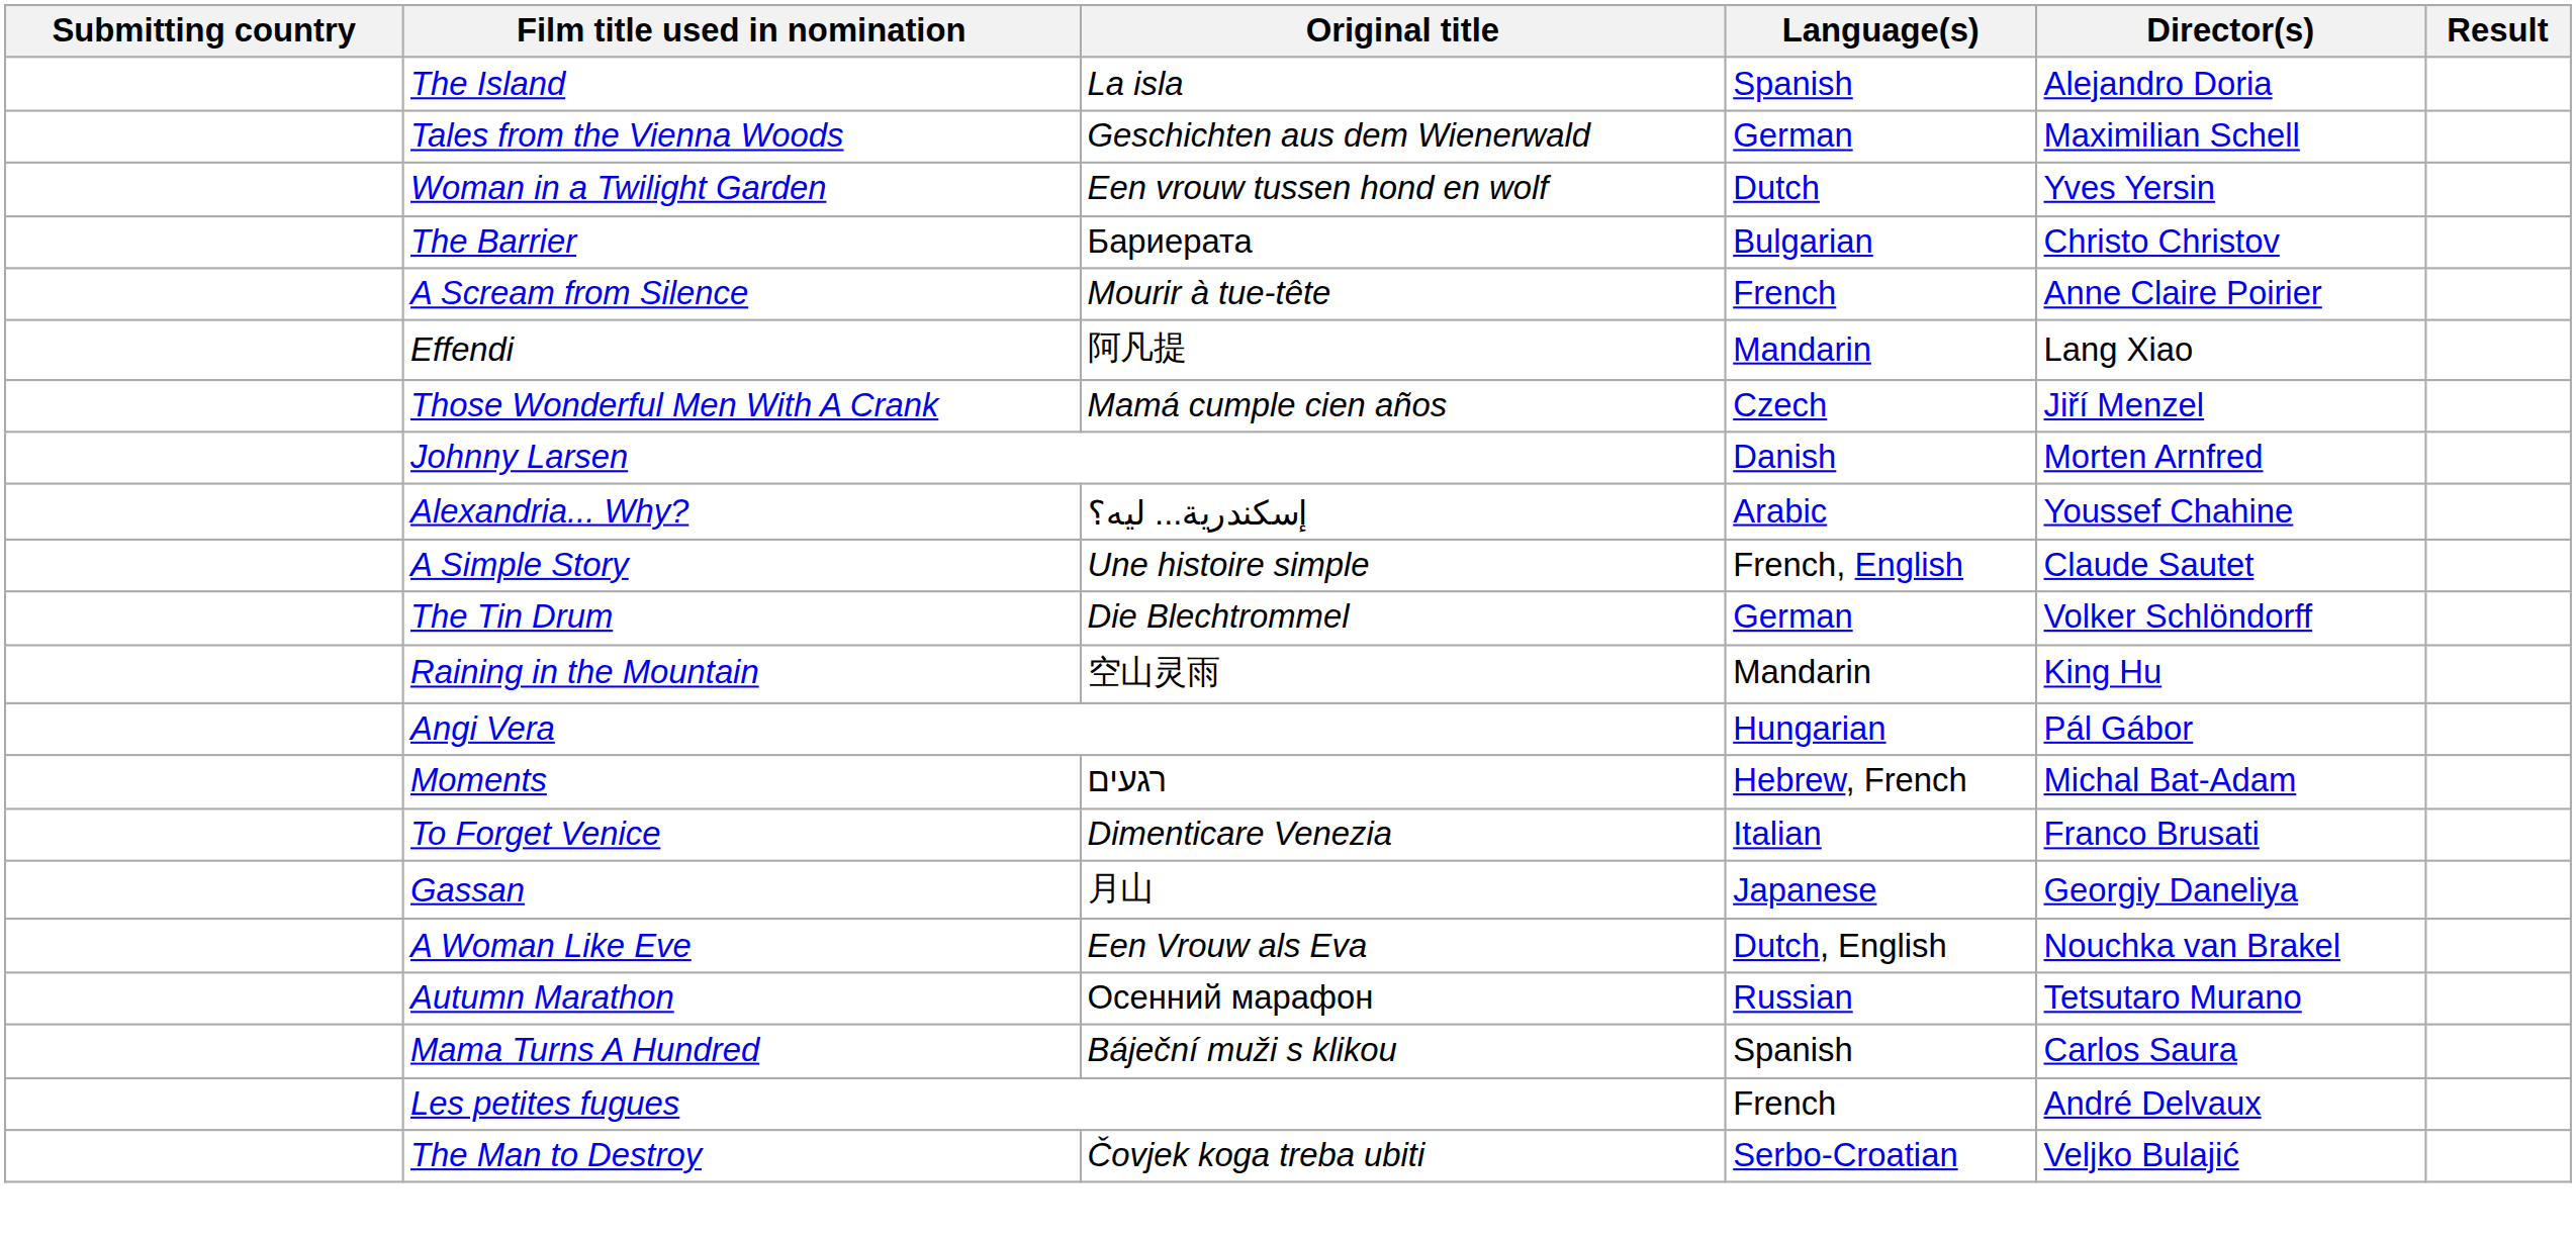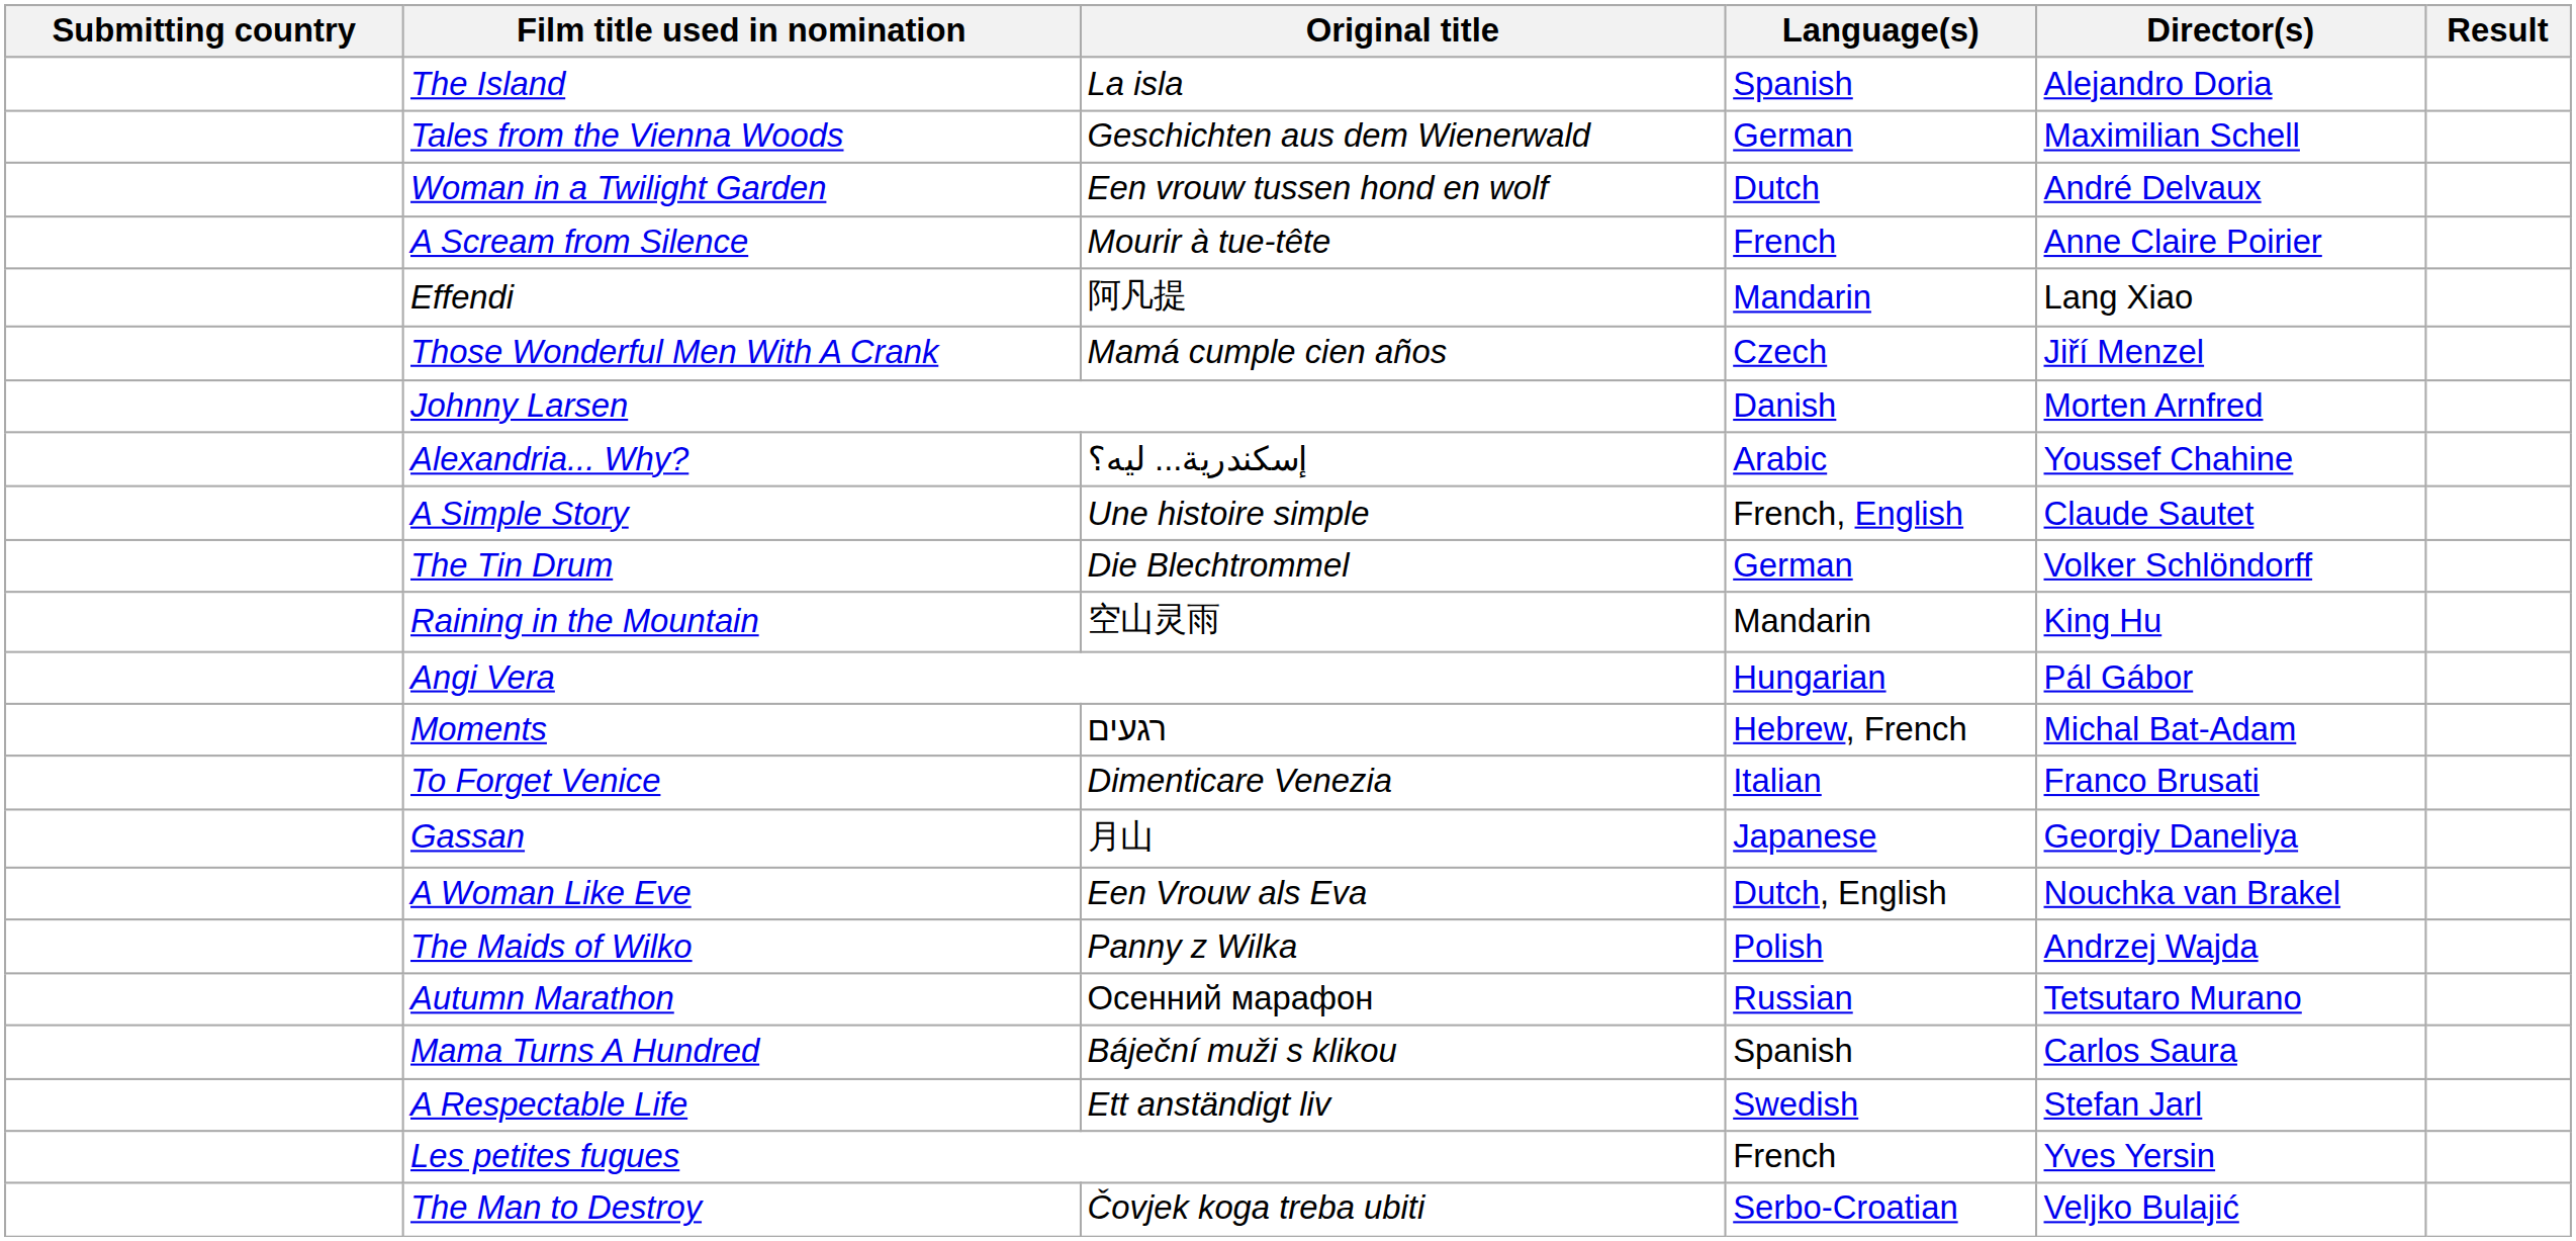Woman in a Twilight Garden | Director(s): Yves Yersin -> André Delvaux
- row: The Barrier | Бариерата | Bulgarian | Christo Christov
+ row: The Maids of Wilko | Panny z Wilka | Polish | Andrzej Wajda
+ row: A Respectable Life | Ett anständigt liv | Swedish | Stefan Jarl
Les petites fugues | Director(s): André Delvaux -> Yves Yersin
